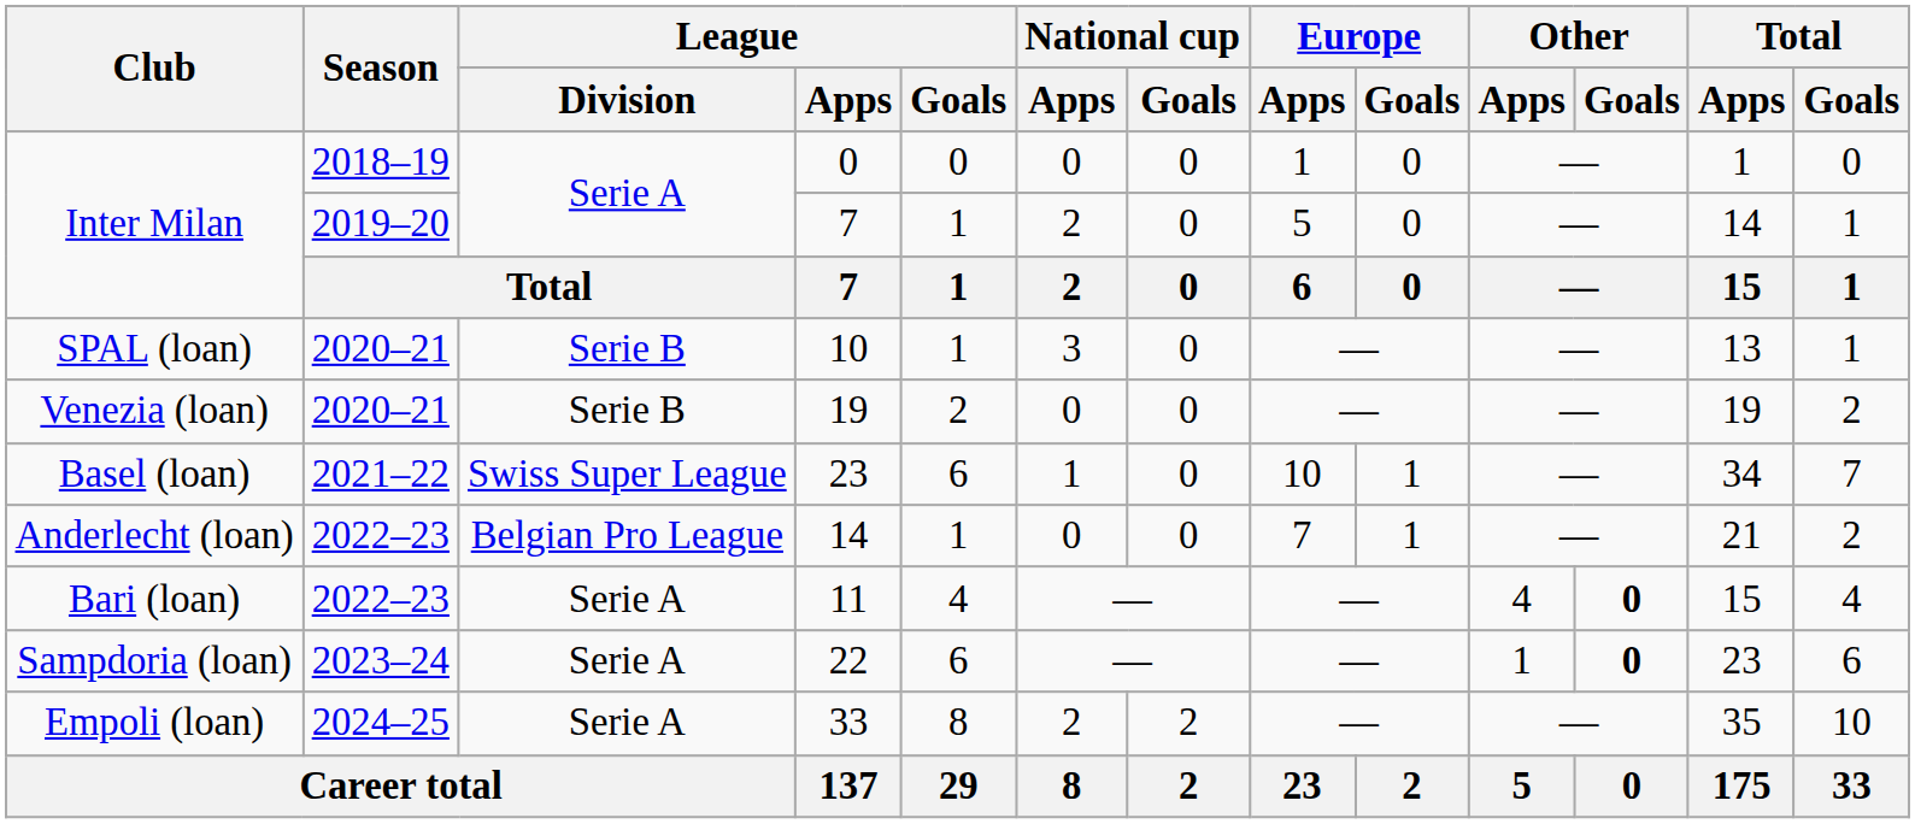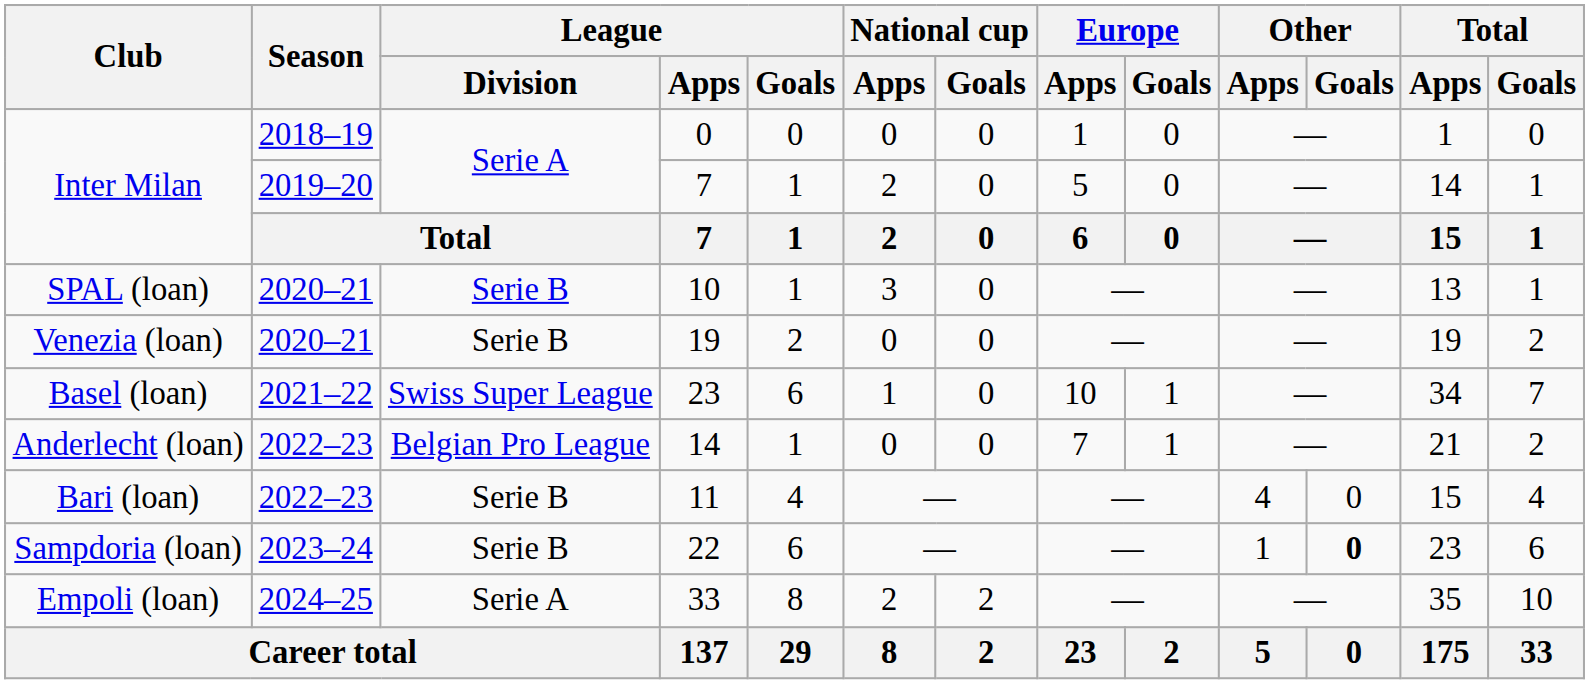11 | League / Division: Serie A -> Serie B
11 | Other / Goals: bold -> normal
22 | League / Division: Serie A -> Serie B
